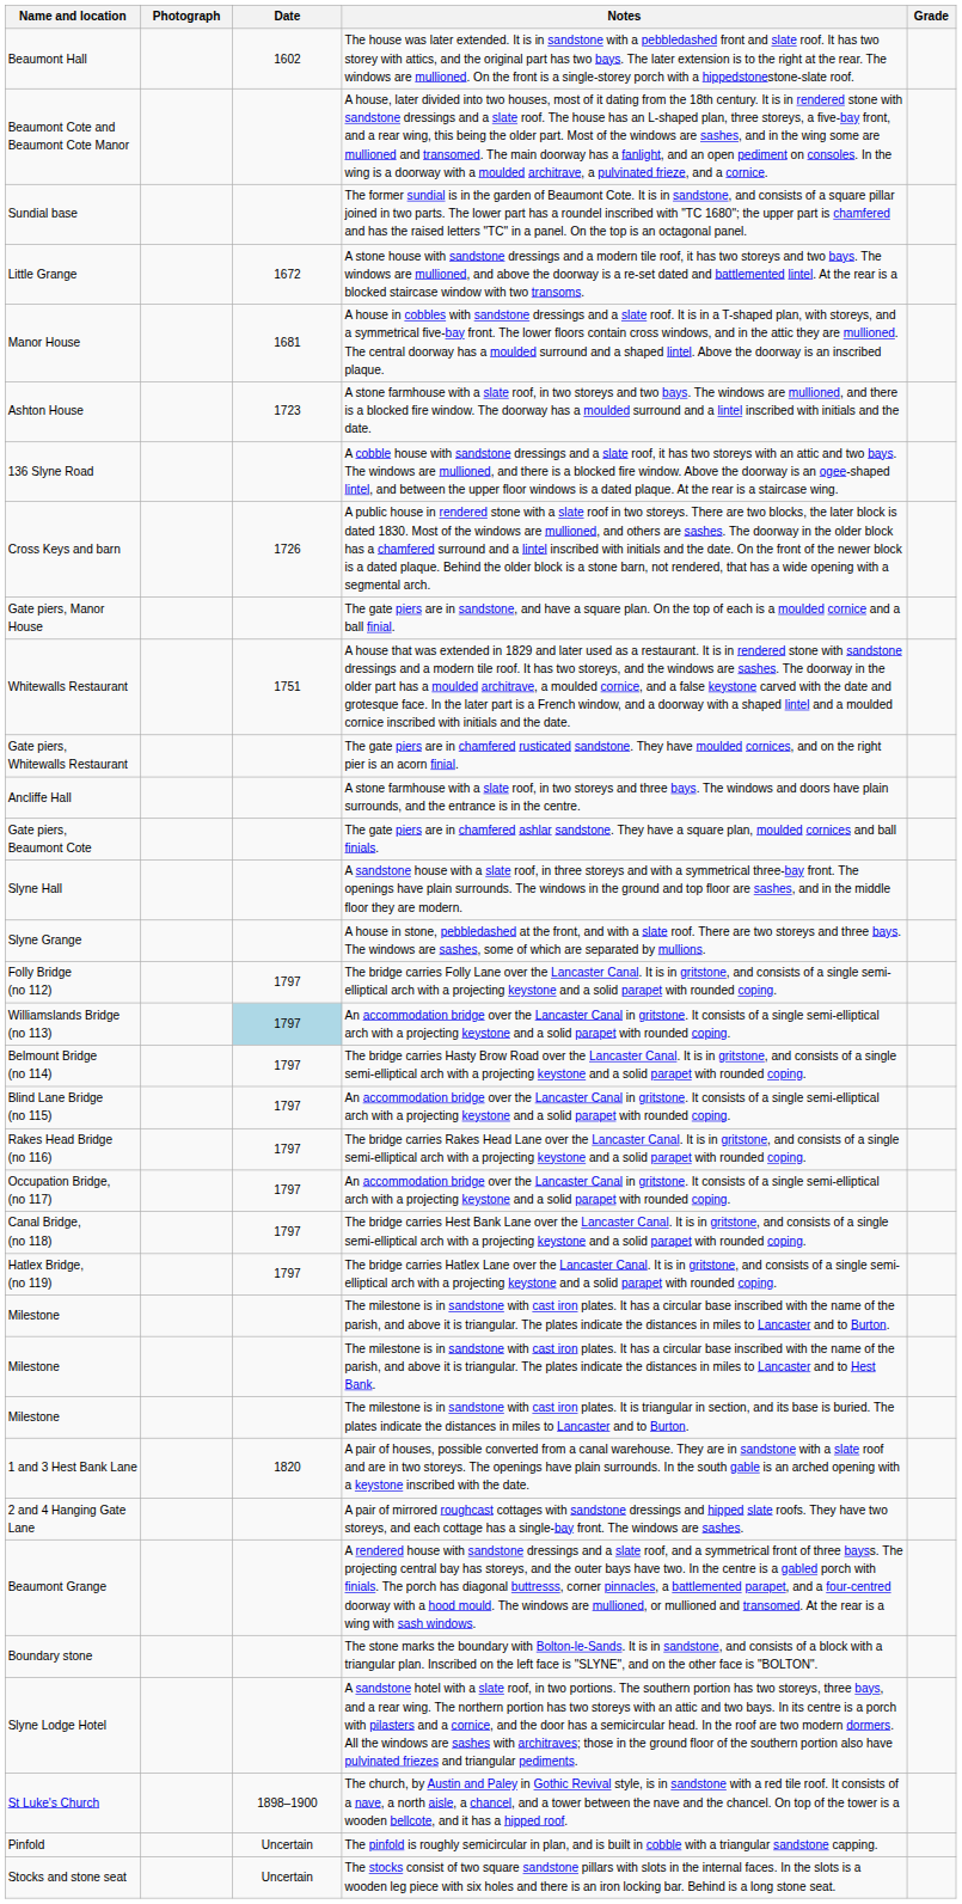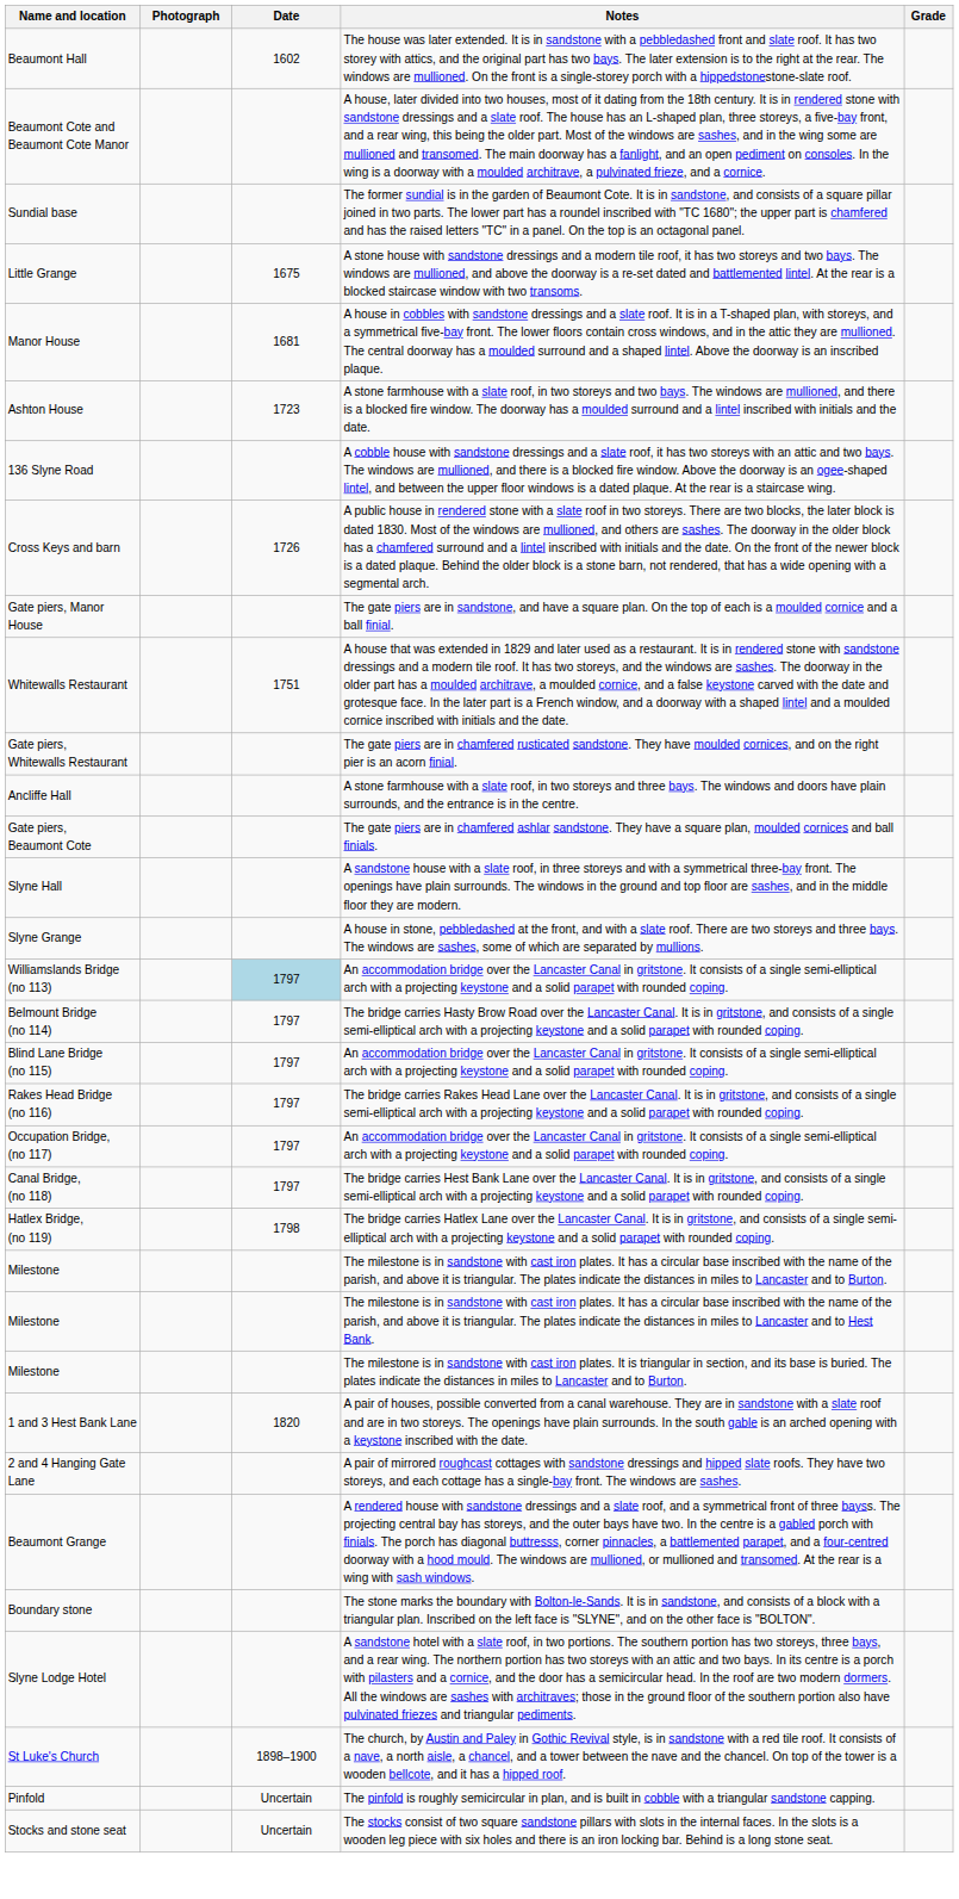Little Grange | Date: 1672 -> 1675
- row: Folly Bridge (no 112) | 1797 | The bridge carries Folly Lane over the Lancaster Canal. It is in gritstone, and consists of a single semi-elliptical arch with a projecting keystone and a solid parapet with rounded coping.
Hatlex Bridge, (no 119) | Date: 1797 -> 1798
